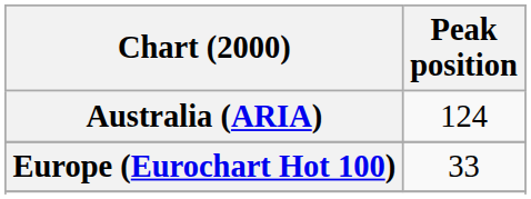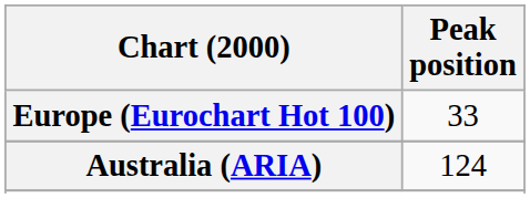rows swapped: Australia (ARIA) <-> Europe (Eurochart Hot 100)
